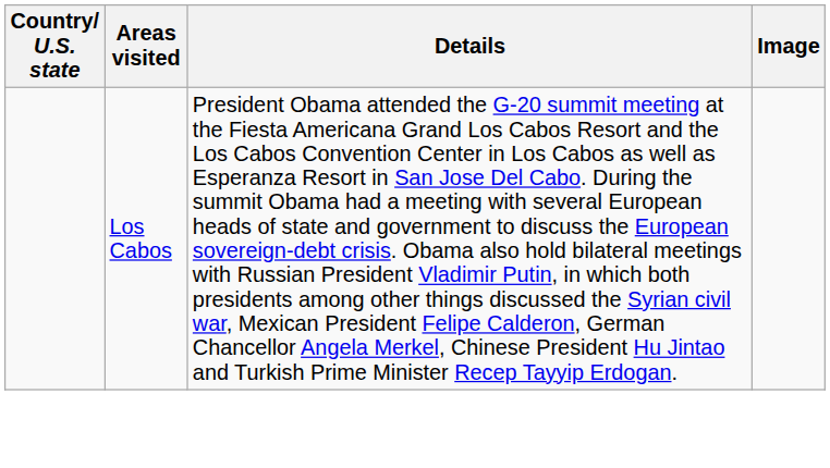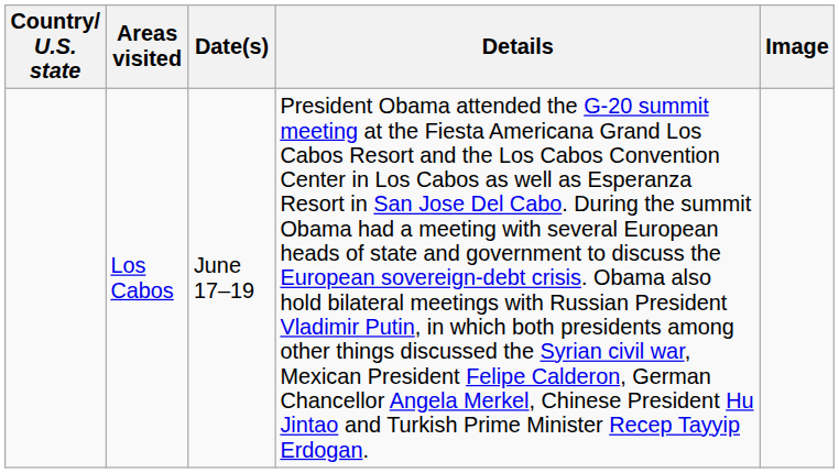+ column: Date(s) | June 17–19
